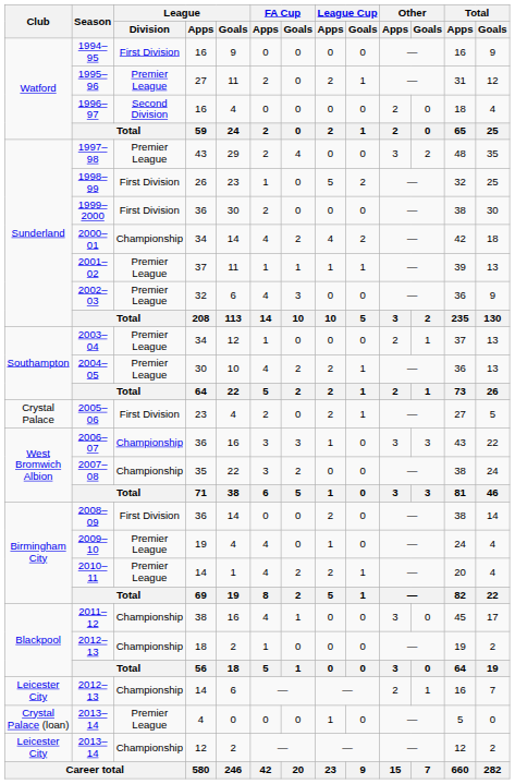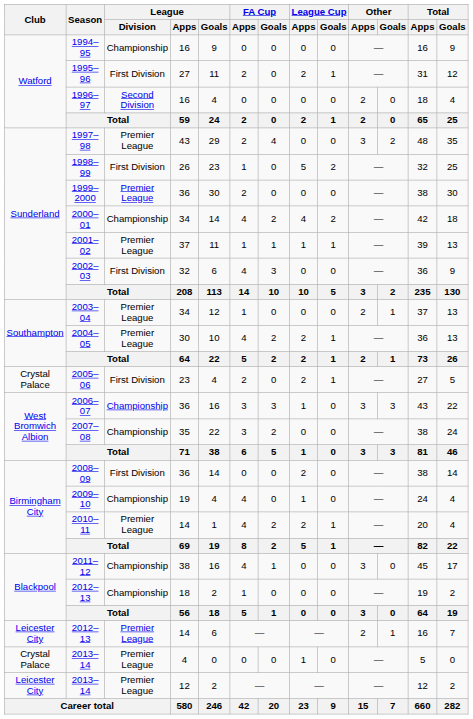1994–95 | League / Division: First Division -> Championship
1995–96 | League / Division: Premier League -> First Division
1999–2000 | League / Division: First Division -> Premier League
2002–03 | League / Division: Premier League -> First Division
2009–10 | League / Division: Premier League -> Championship
2012–13 / 14 | League / Division: Championship -> Premier League
2013–14 / 4 | Club: Crystal Palace (loan) -> Crystal Palace
2013–14 / 12 | League / Division: Championship -> Premier League
